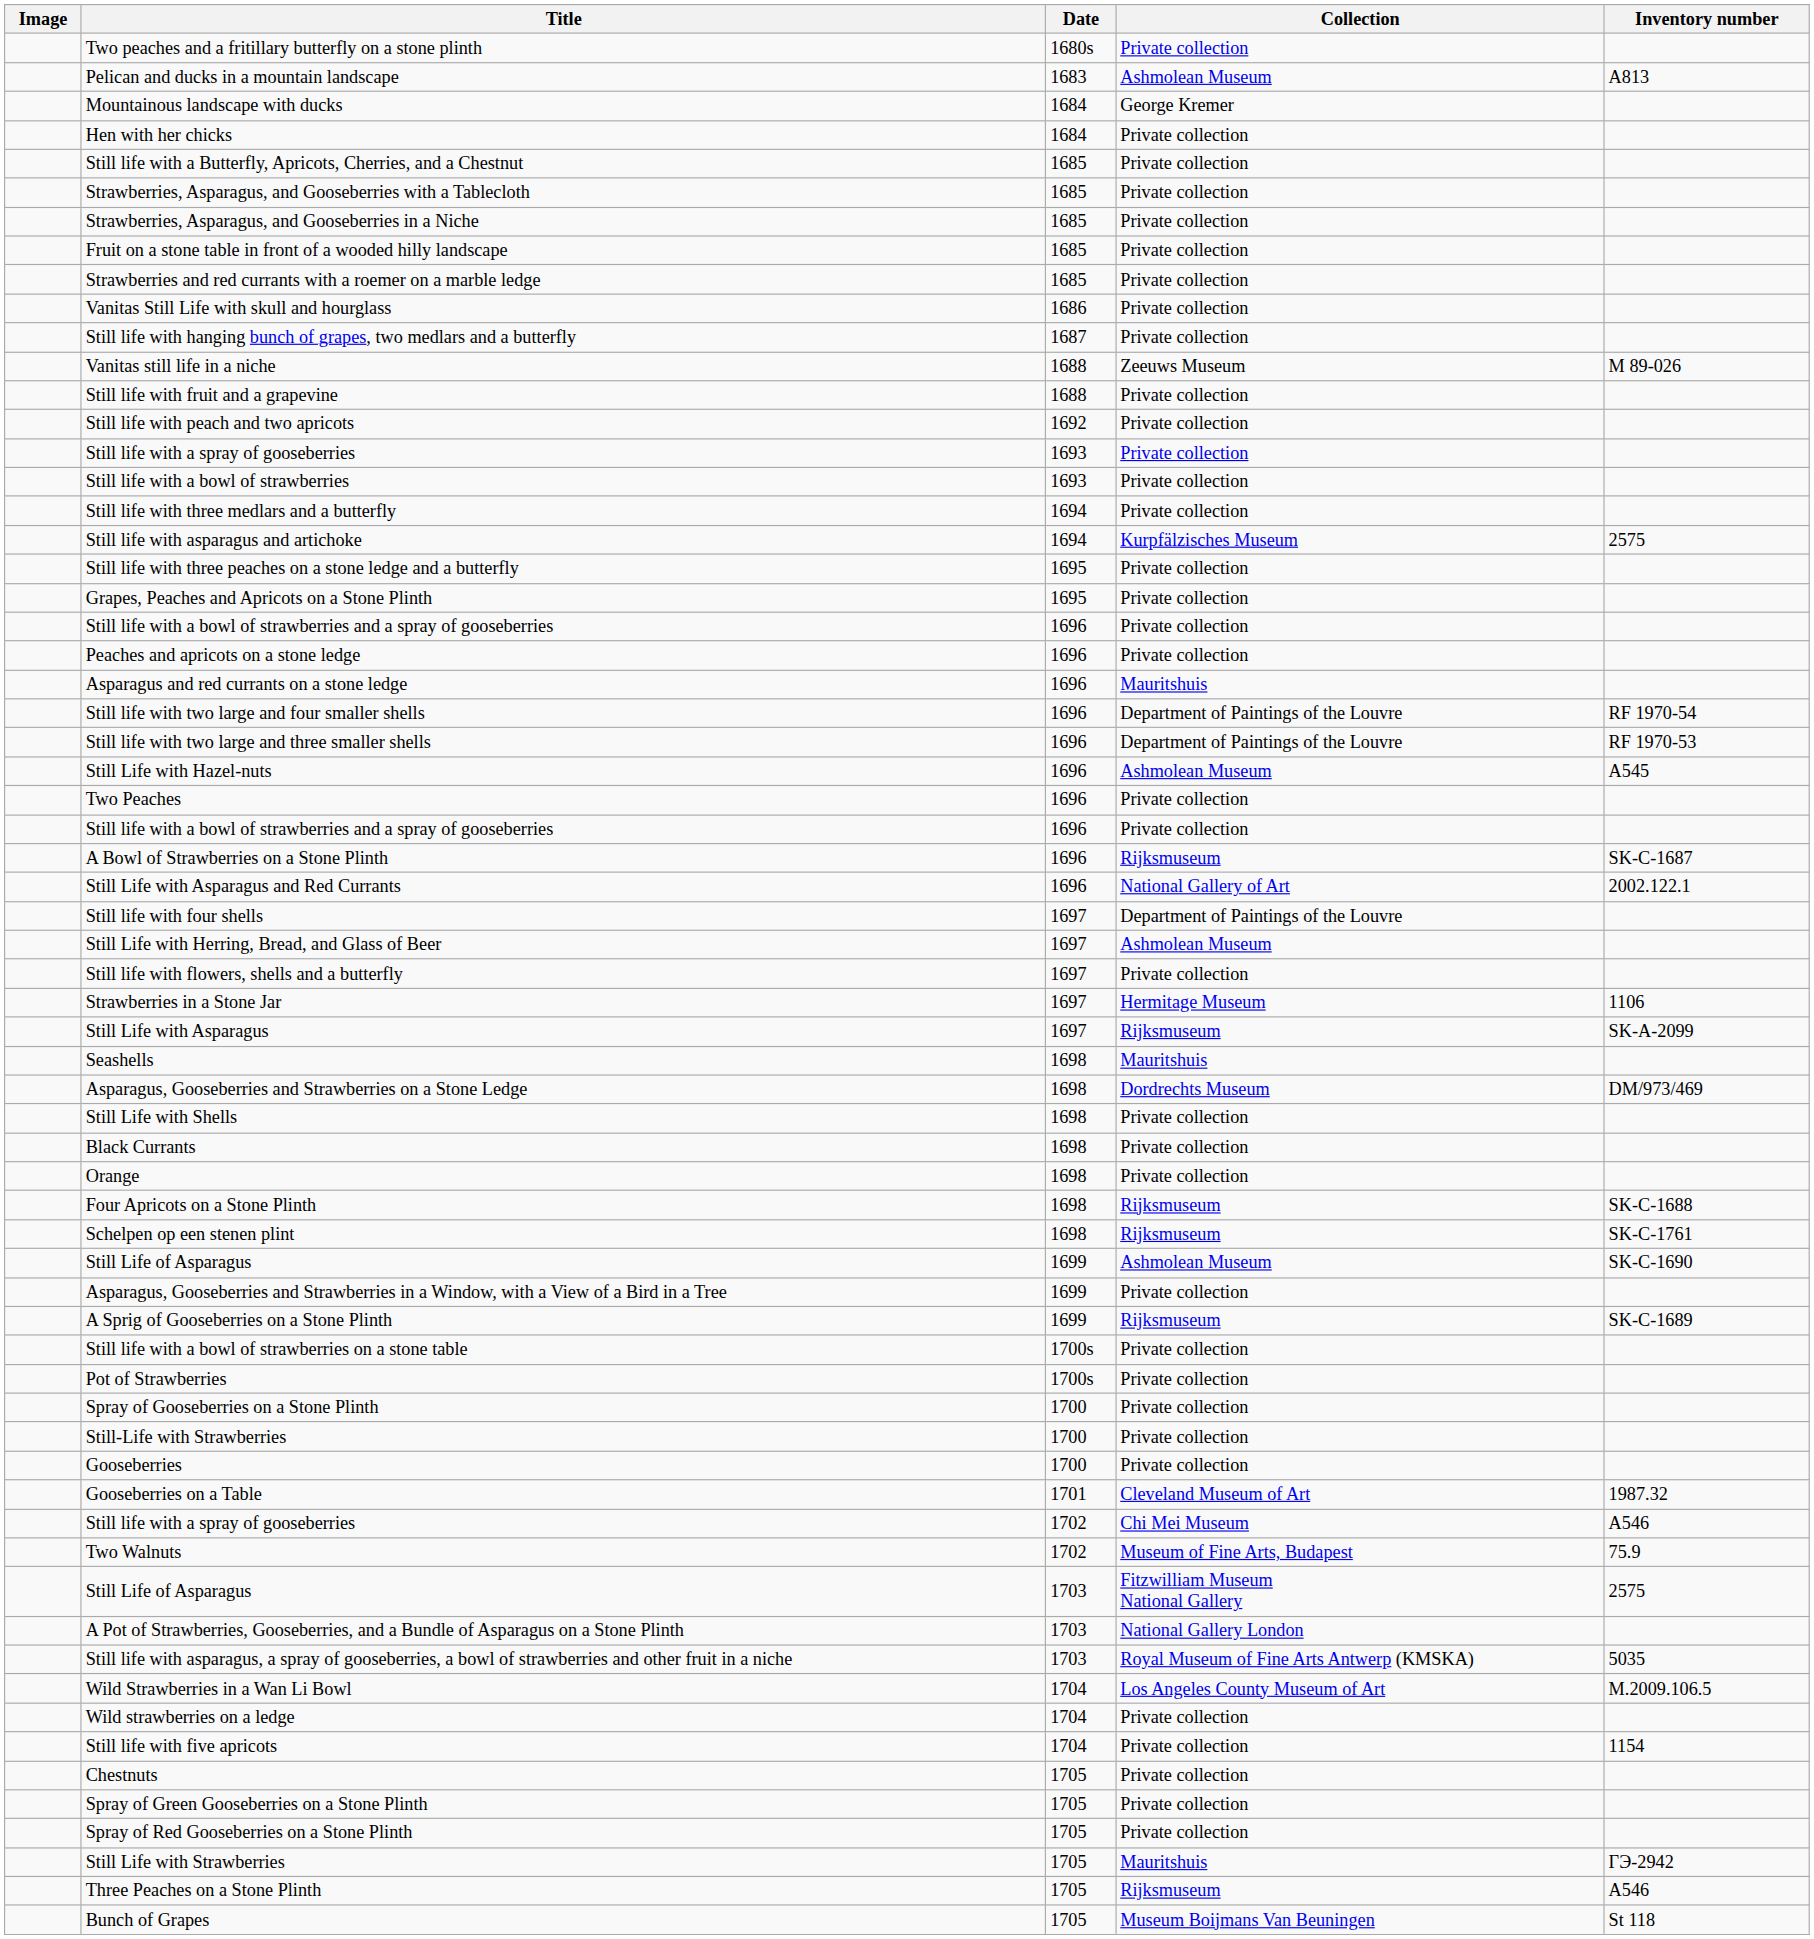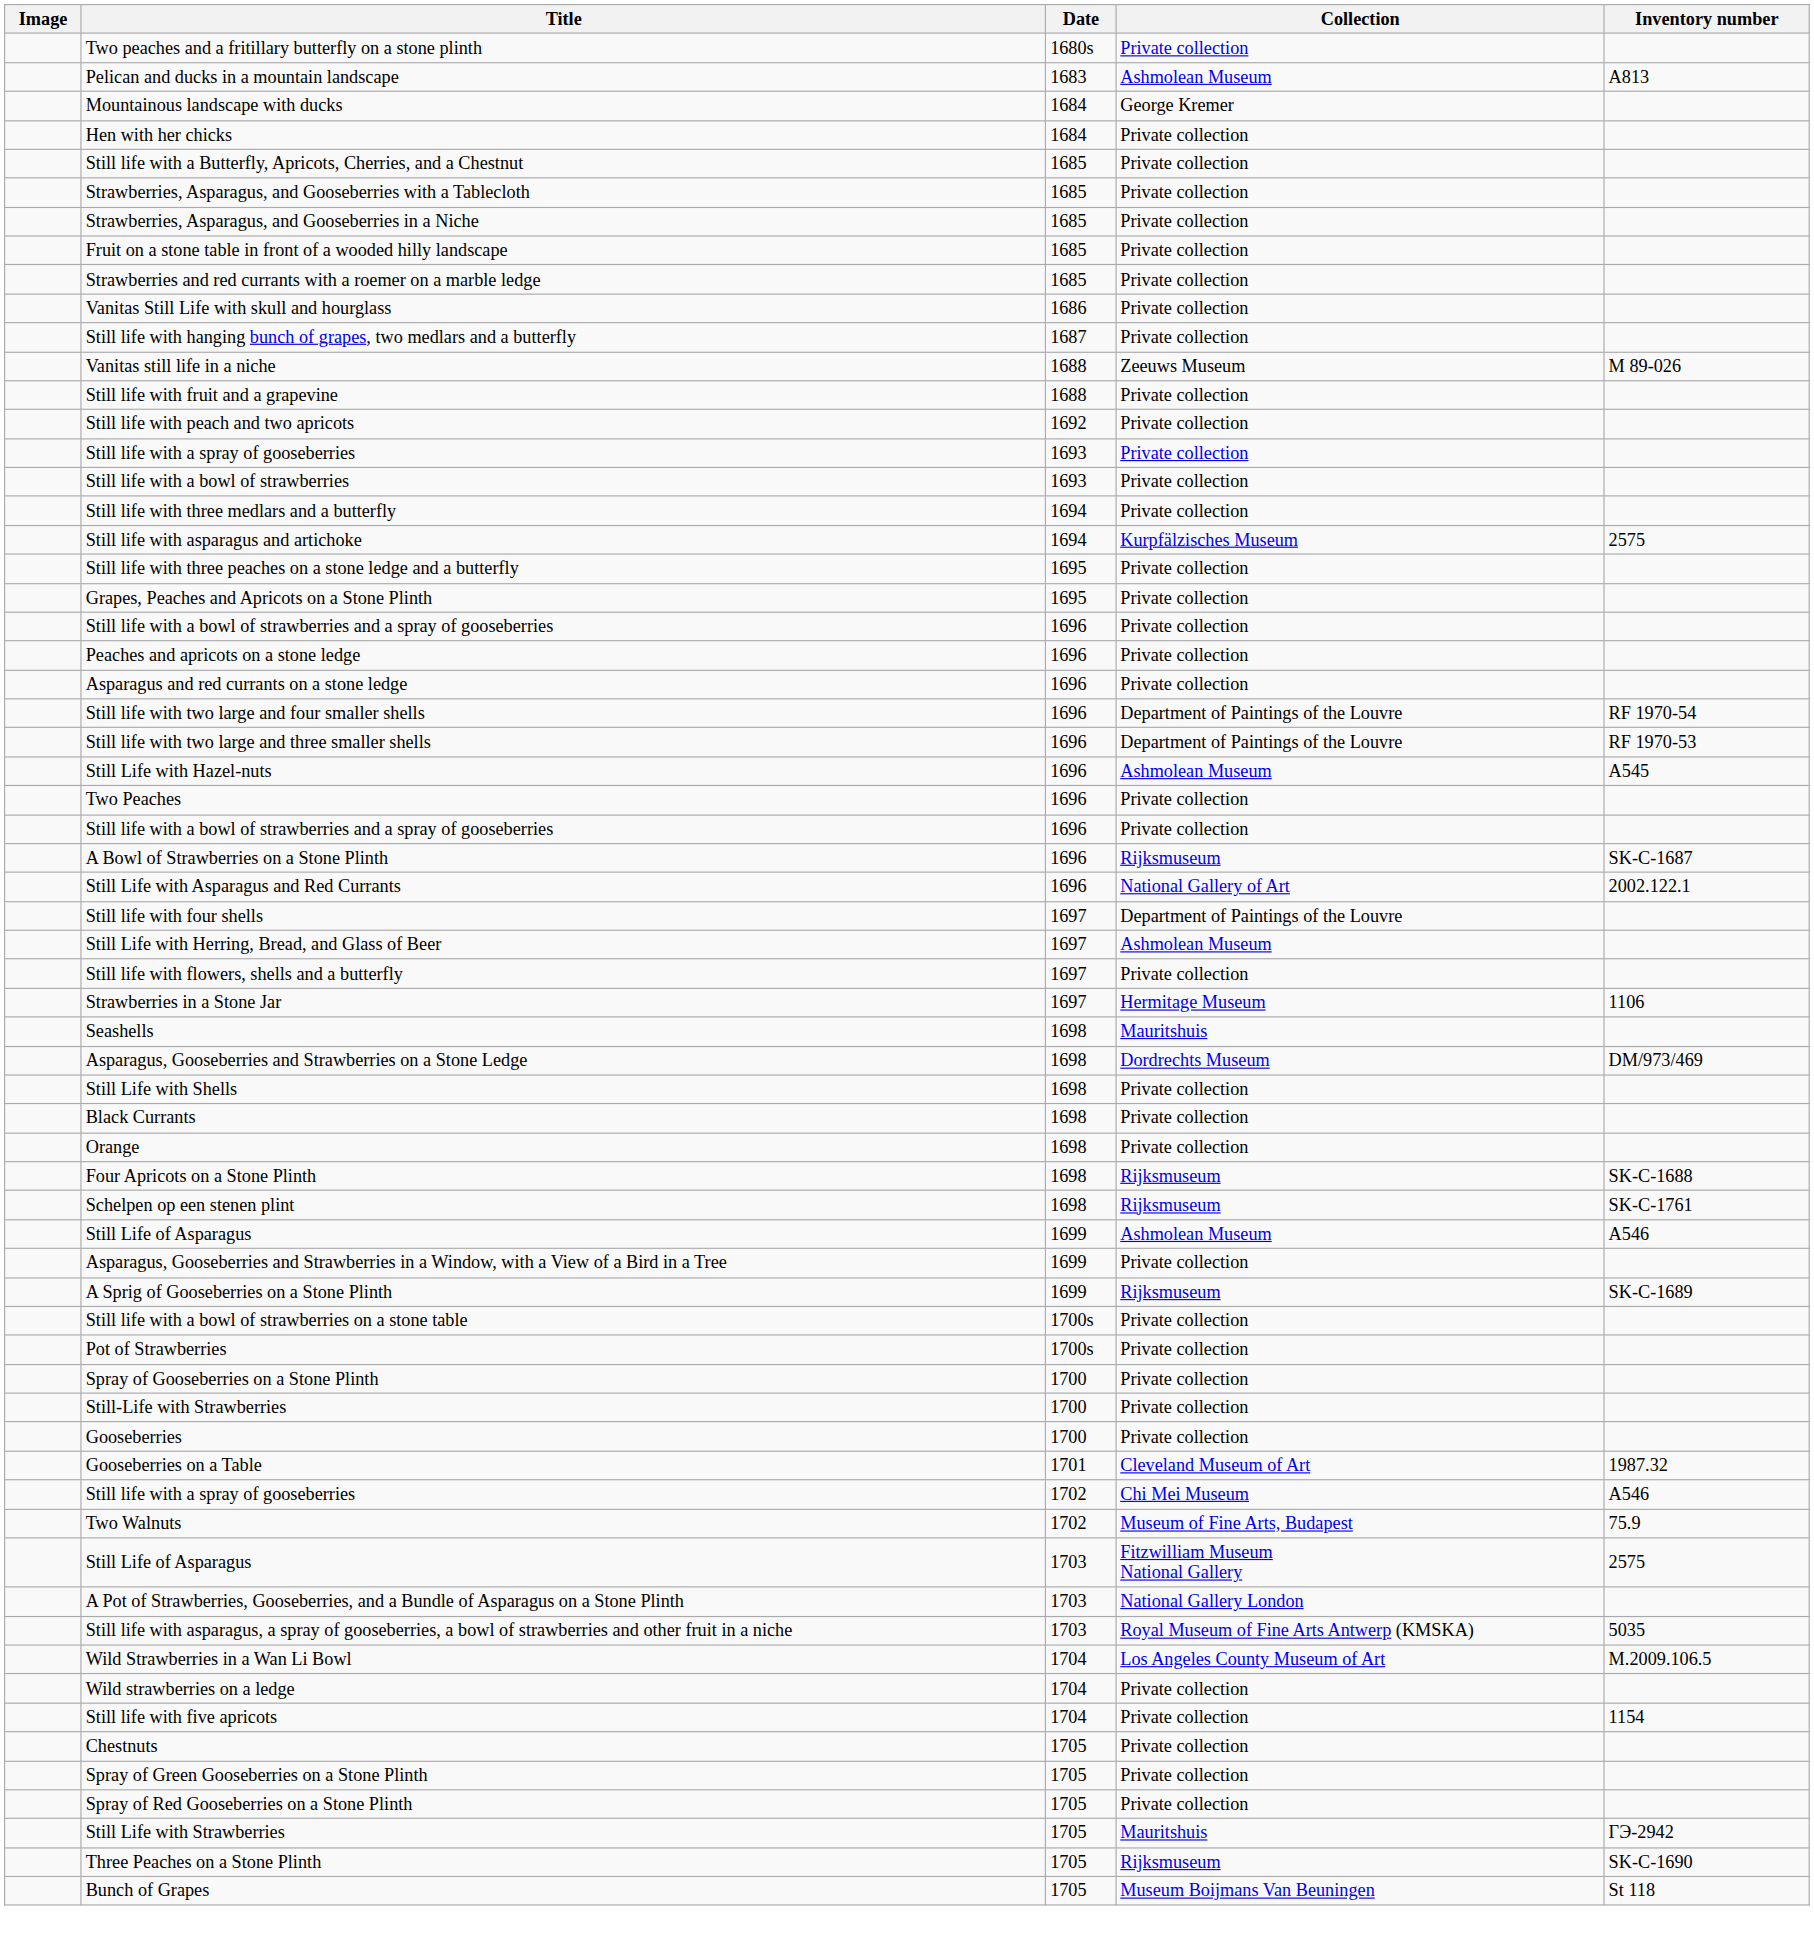Asparagus and red currants on a stone ledge | Collection: Mauritshuis -> Private collection
- row: Still Life with Asparagus | 1697 | Rijksmuseum | SK-A-2099
Still Life of Asparagus / 1699 | Inventory number: SK-C-1690 -> A546
Three Peaches on a Stone Plinth | Inventory number: A546 -> SK-C-1690
